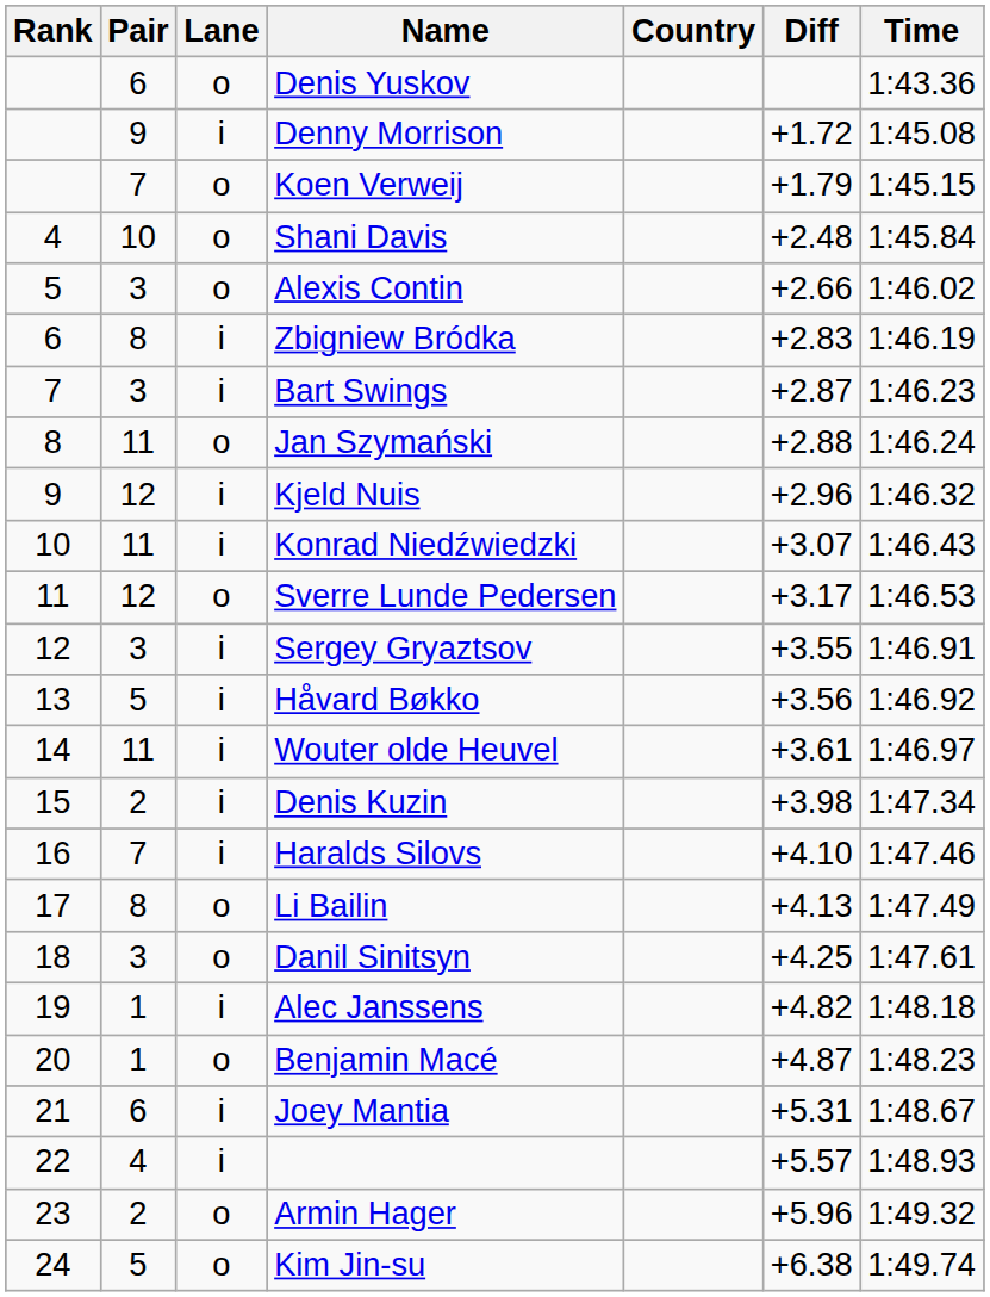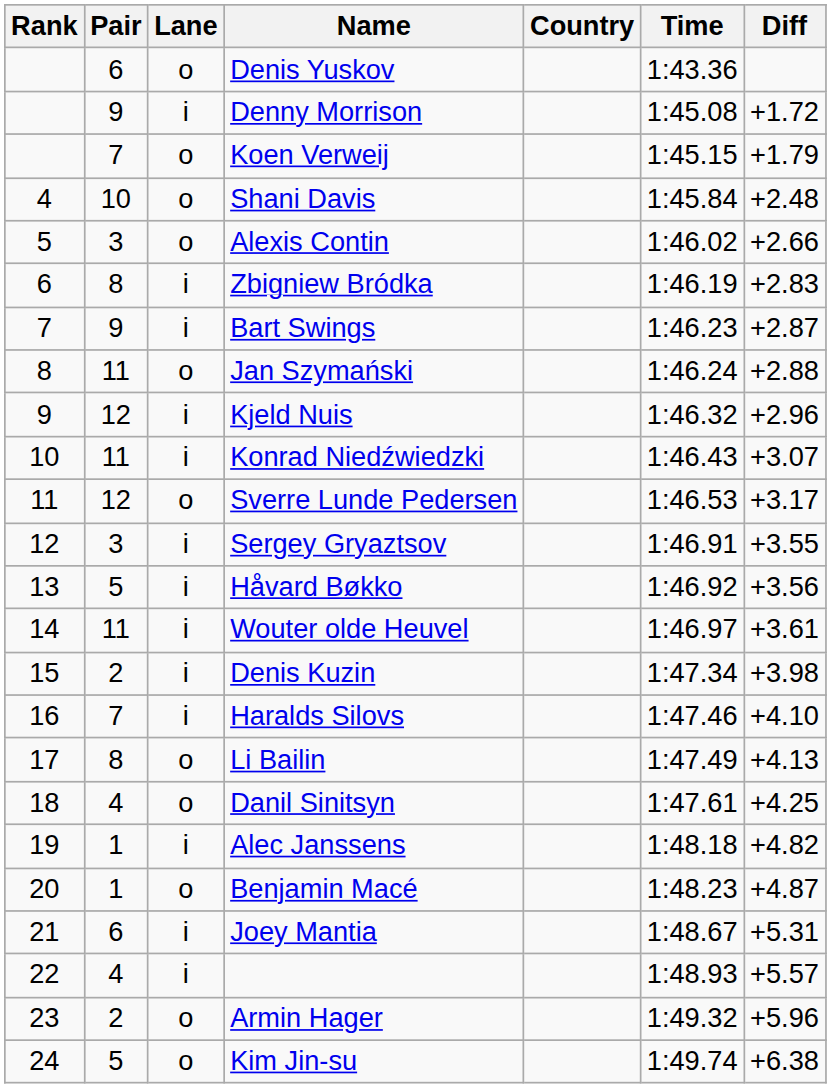columns swapped: Time <-> Diff
Bart Swings | Pair: 3 -> 9
Danil Sinitsyn | Pair: 3 -> 4
